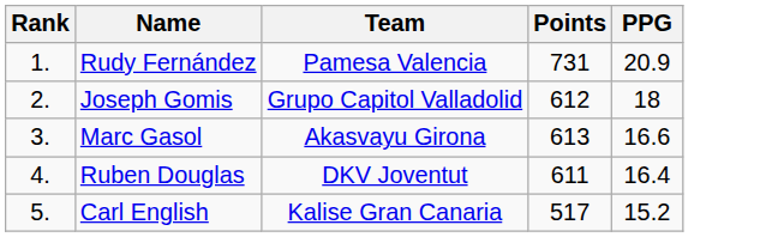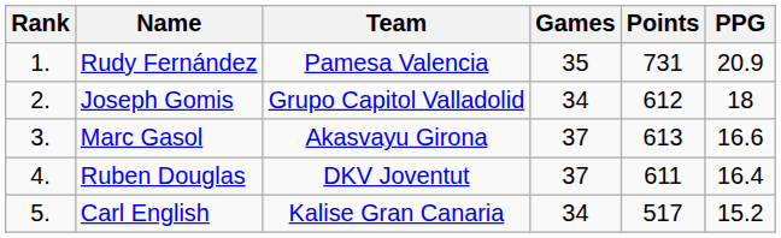+ column: Games | 35 | 34 | 37 | 37 | 34
